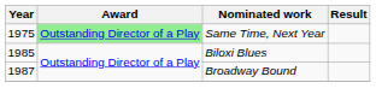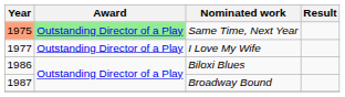Same Time, Next Year | Year: no background -> lightsalmon background
+ row: 1977 | Outstanding Director of a Play | I Love My Wife
Biloxi Blues | Year: 1985 -> 1986
